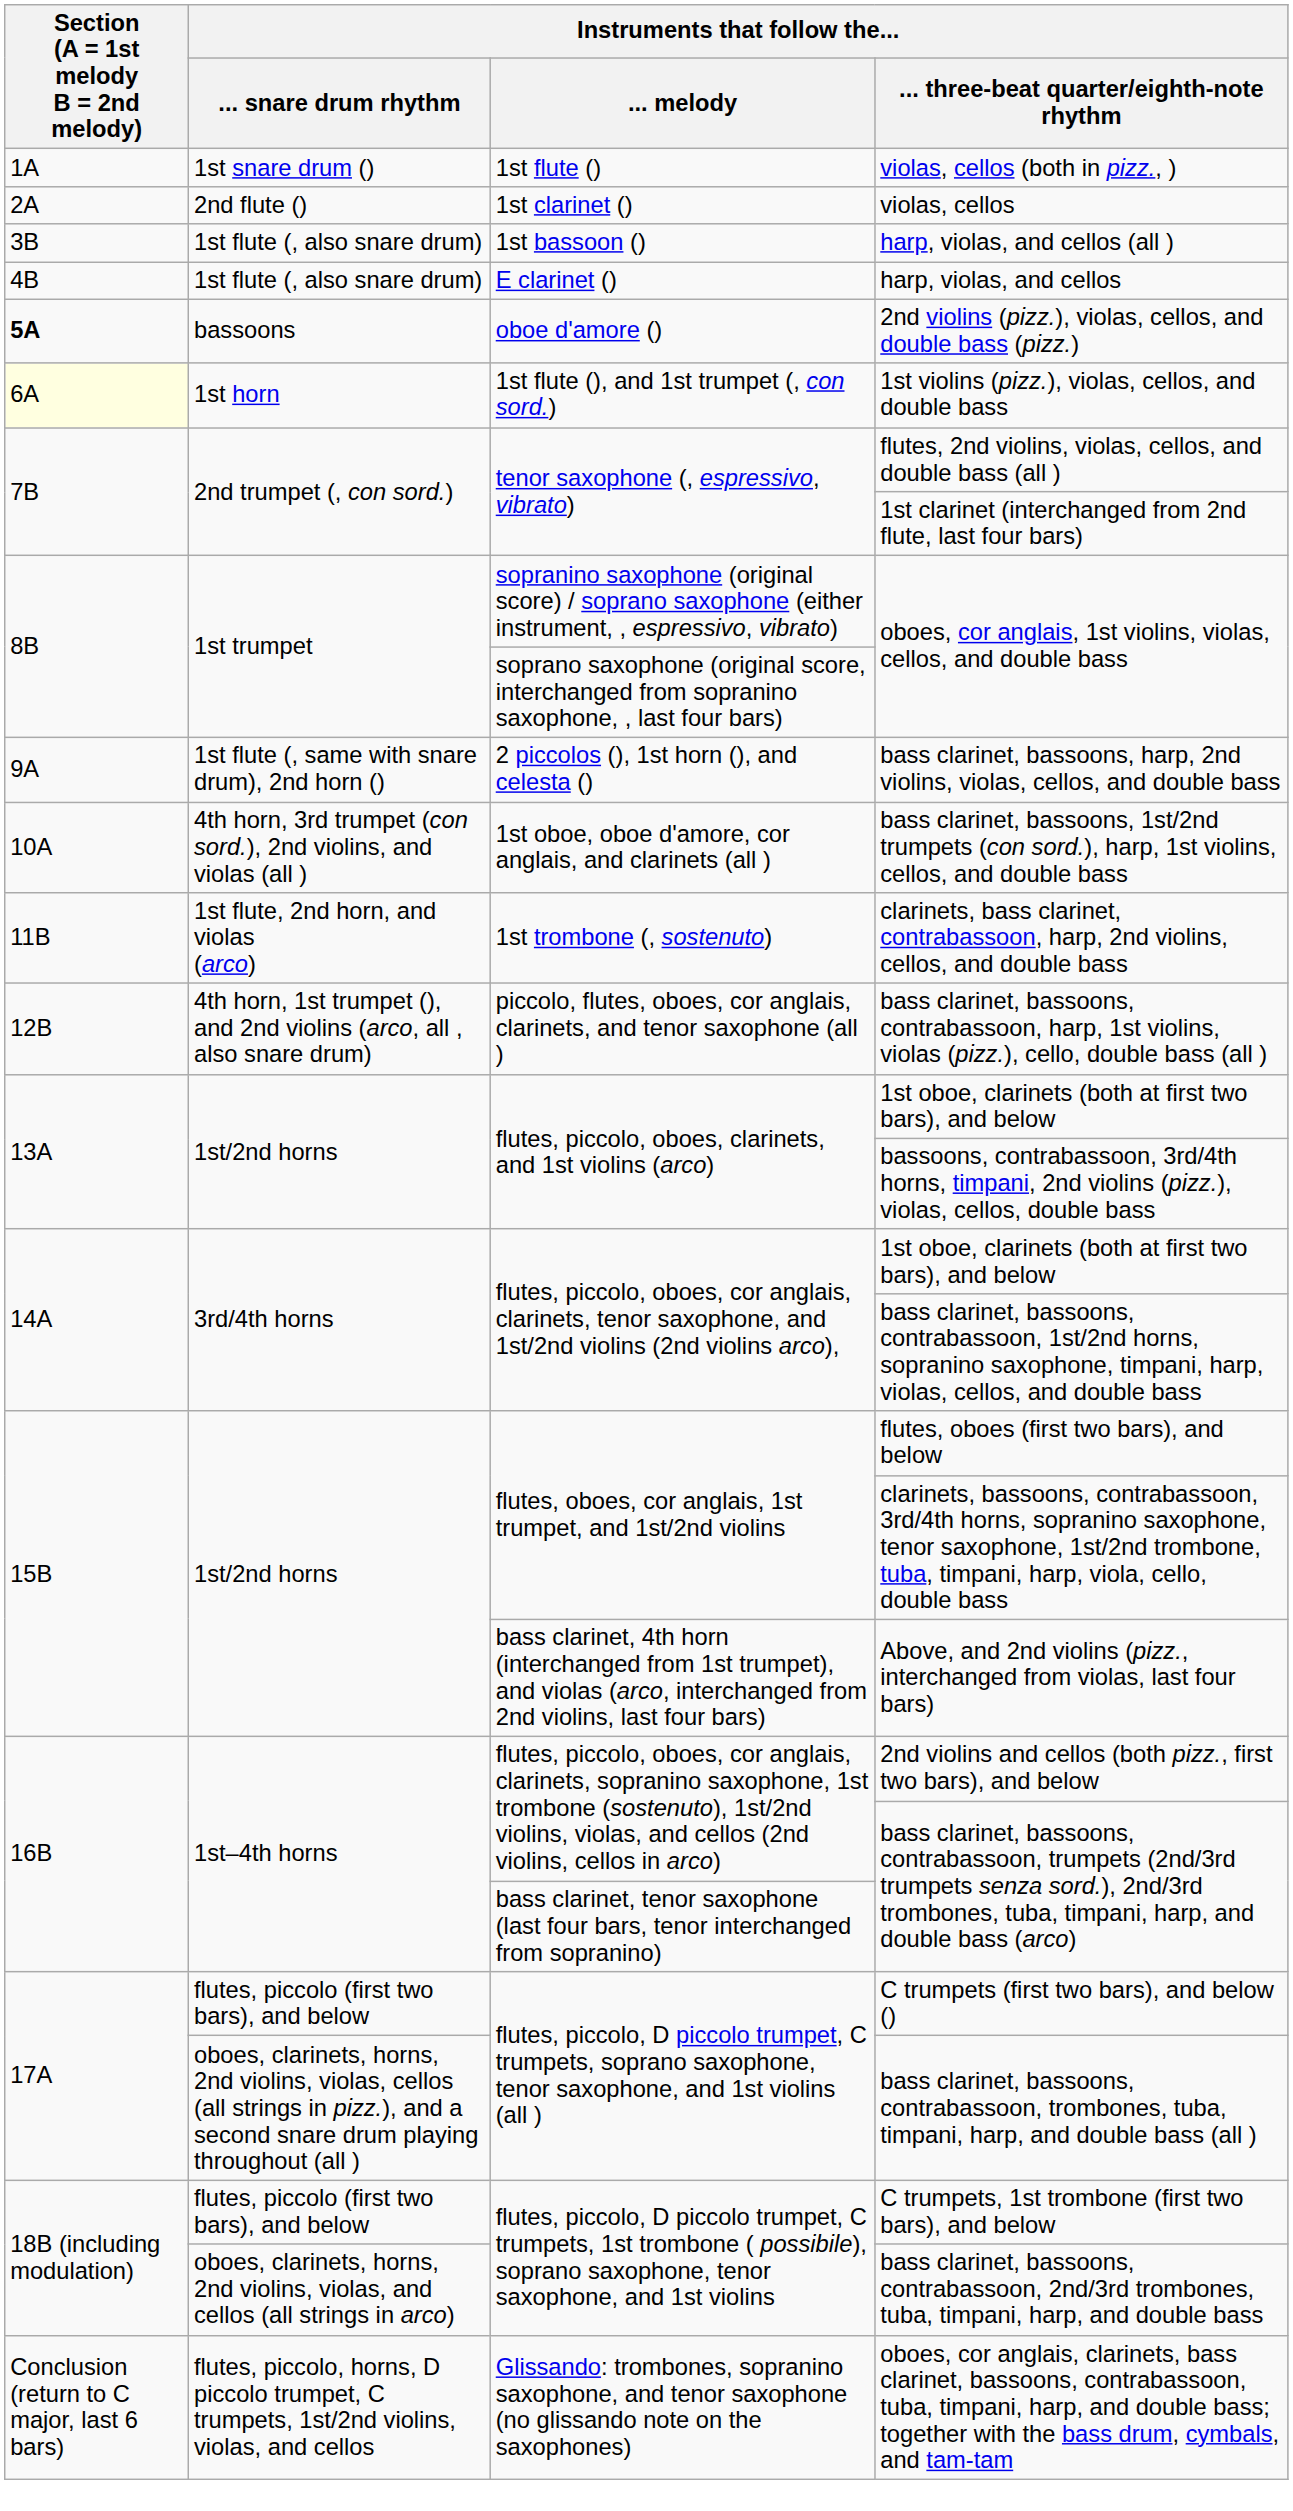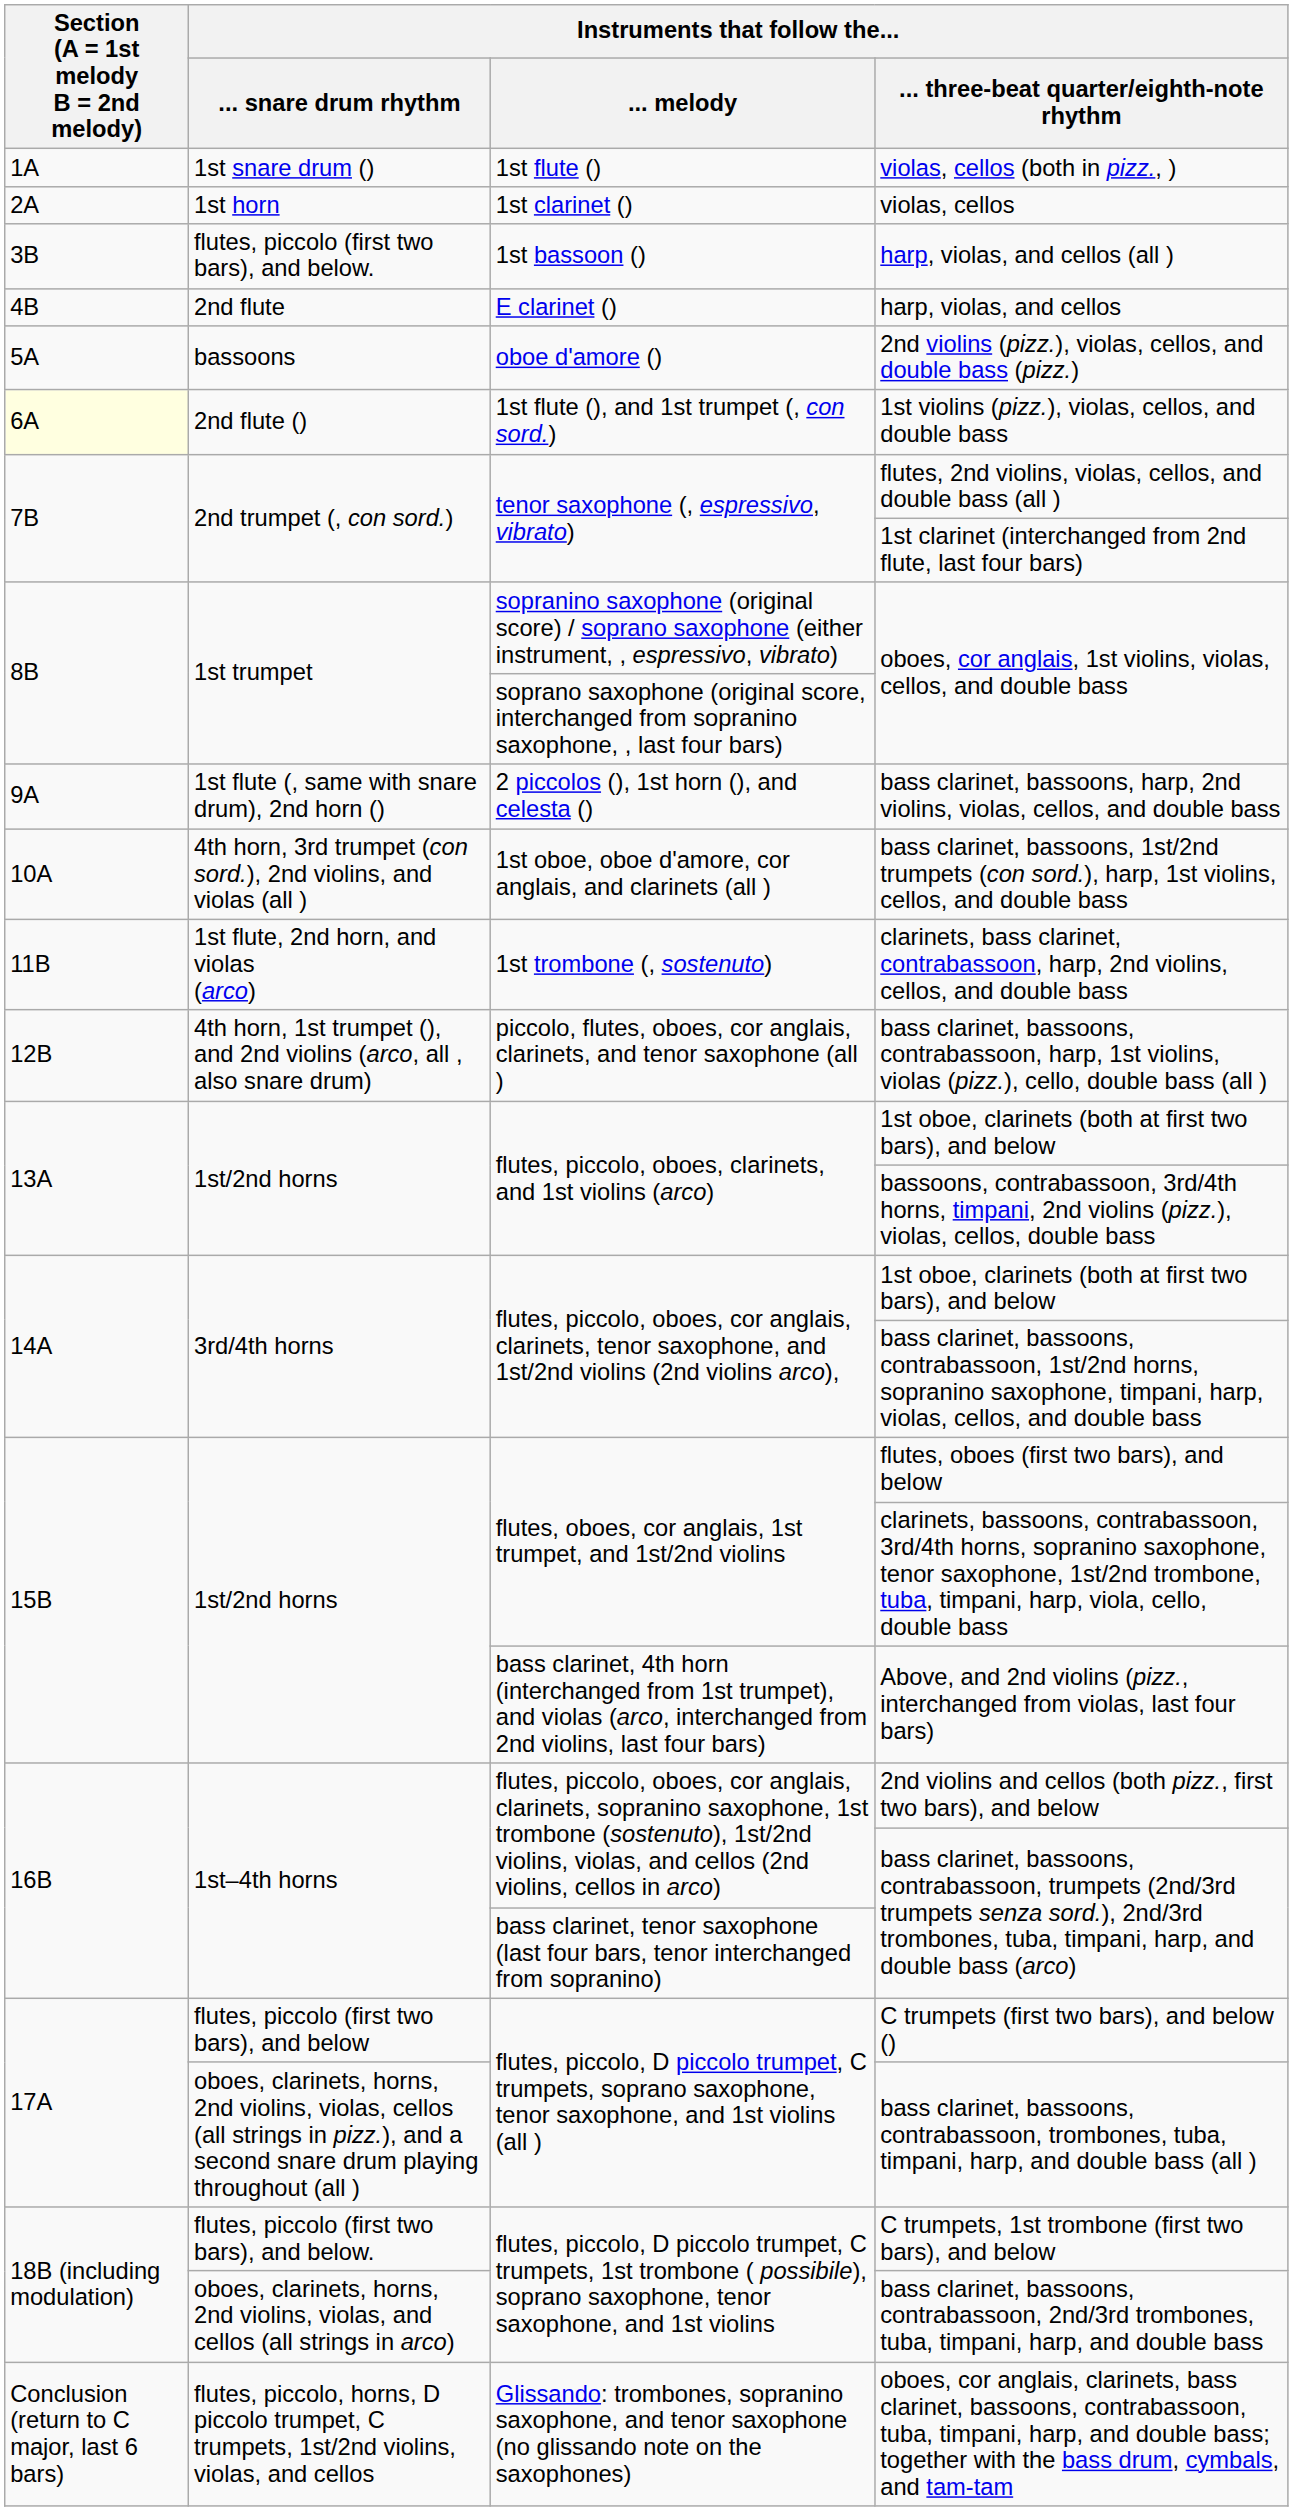violas, cellos | Instruments that follow the... / ... snare drum rhythm: 2nd flute () -> 1st horn
harp, violas, and cellos (all ) | Instruments that follow the... / ... snare drum rhythm: 1st flute (, also snare drum) -> flutes, piccolo (first two bars), and below.
harp, violas, and cellos | Instruments that follow the... / ... snare drum rhythm: 1st flute (, also snare drum) -> 2nd flute
2nd violins (pizz.), violas, cellos, and double bass (pizz.) | Section (A = 1st melody B = 2nd melody): bold -> normal
1st violins (pizz.), violas, cellos, and double bass | Instruments that follow the... / ... snare drum rhythm: 1st horn -> 2nd flute ()
C trumpets, 1st trombone (first two bars), and below | Instruments that follow the... / ... snare drum rhythm: flutes, piccolo (first two bars), and below -> flutes, piccolo (first two bars), and below.
